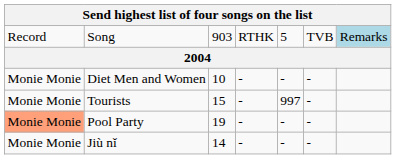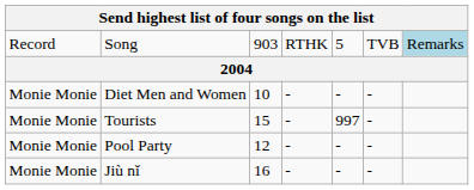Pool Party | column 1: lightsalmon background -> no background
Pool Party | column 3: 19 -> 12
Jiù nǐ | column 3: 14 -> 16
